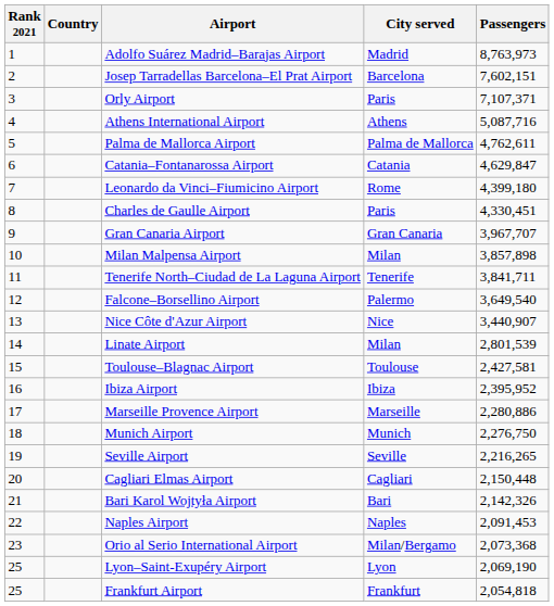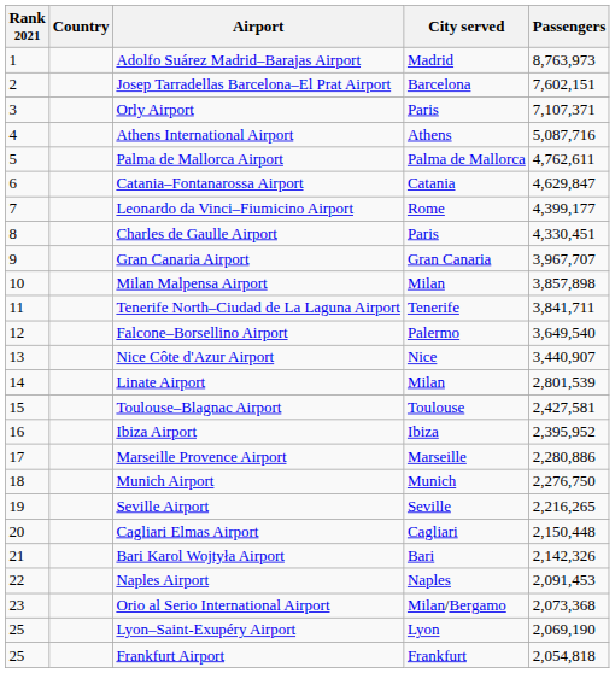Leonardo da Vinci–Fiumicino Airport | Passengers: 4,399,180 -> 4,399,177
